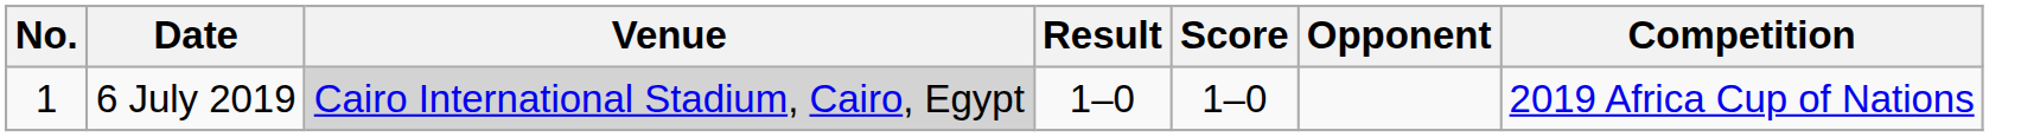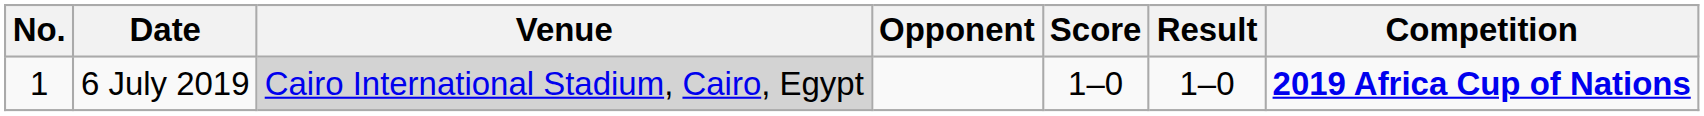columns swapped: Opponent <-> Result
6 July 2019 | Competition: normal -> bold
